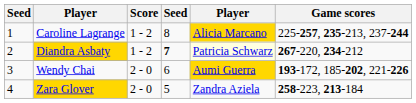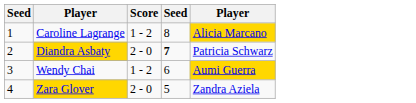- column: Game scores | 225-257, 235-213, 237-244 | 267-220, 234-212 | 193-172, 185-202, 221-226 | 258-223, 213-184
Diandra Asbaty | Score: 1 - 2 -> 2 - 0
Diandra Asbaty | column 5: lightyellow background -> no background
Wendy Chai | Score: 2 - 0 -> 1 - 2
